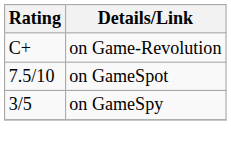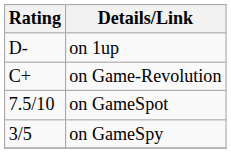+ row: D- | on 1up
